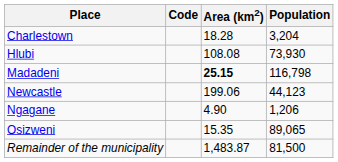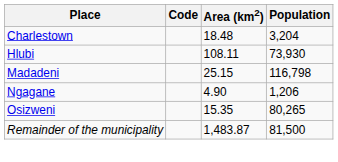Charlestown | Area (km2): 18.28 -> 18.48
Hlubi | Area (km2): 108.08 -> 108.11
Madadeni | Area (km2): bold -> normal
- row: Newcastle | 199.06 | 44,123
Osizweni | Population: 89,065 -> 80,265
